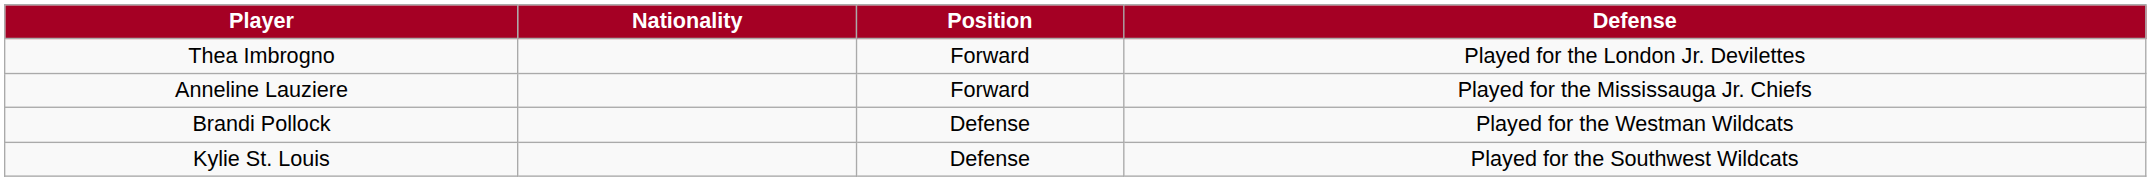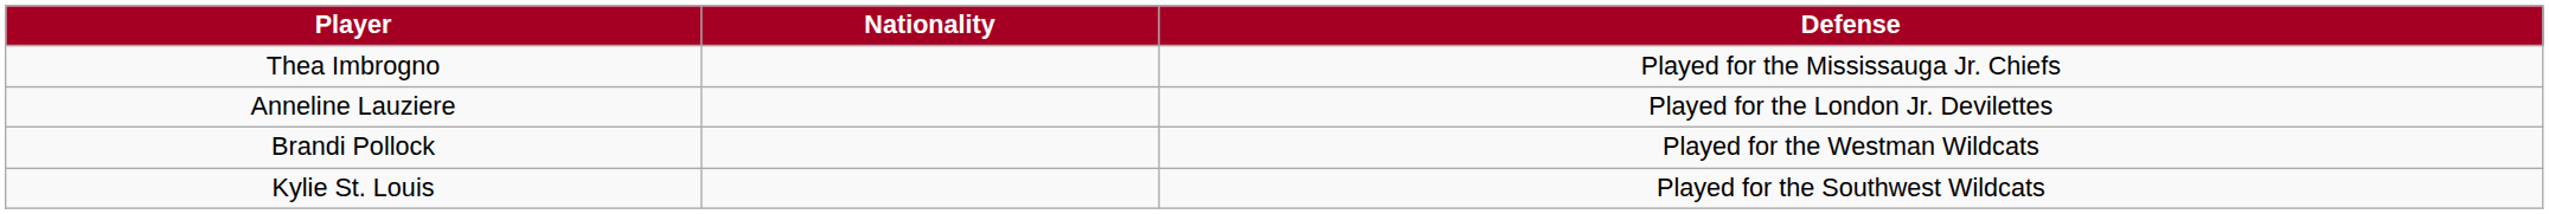- column: Position | Forward | Forward | Defense | Defense
Thea Imbrogno | Defense: Played for the London Jr. Devilettes -> Played for the Mississauga Jr. Chiefs
Anneline Lauziere | Defense: Played for the Mississauga Jr. Chiefs -> Played for the London Jr. Devilettes
